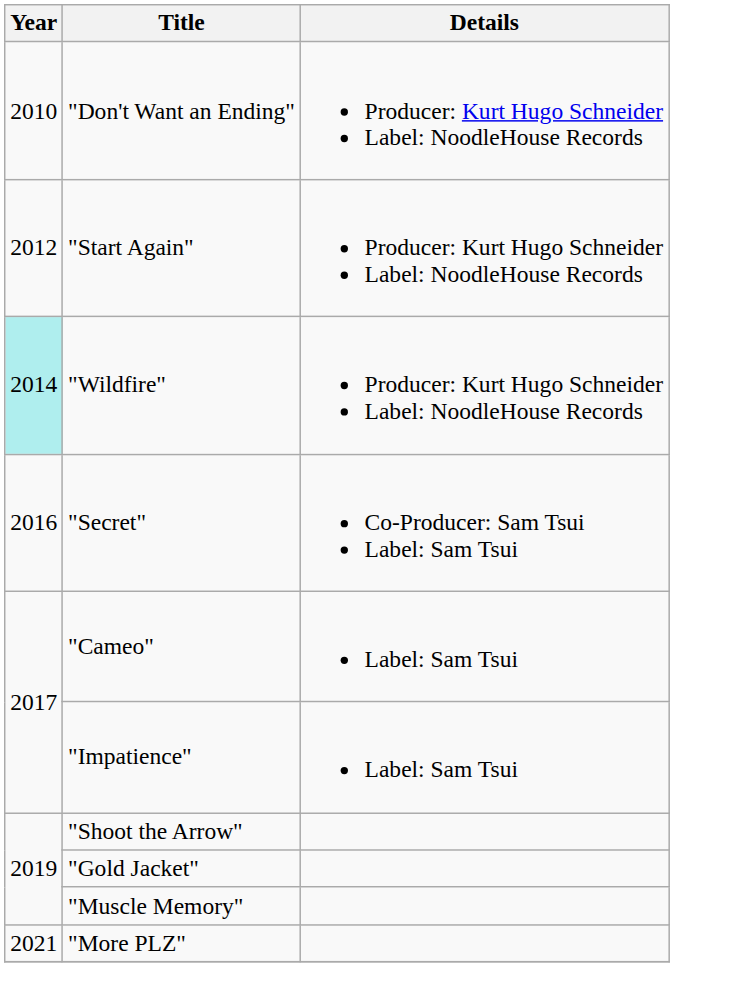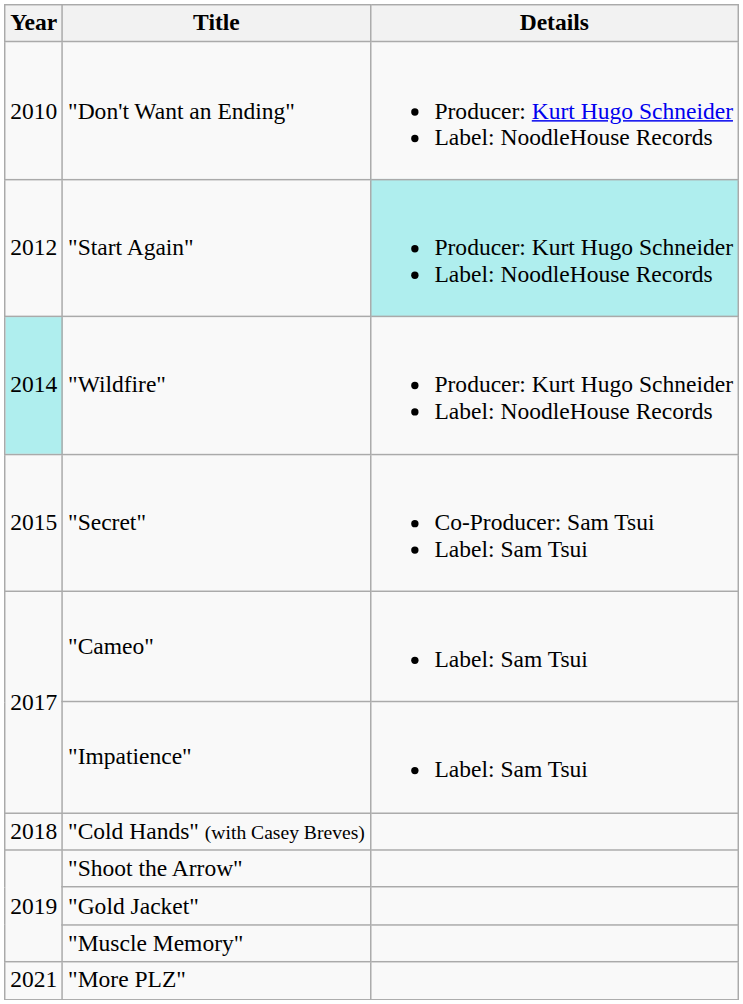"Start Again" | Details: no background -> paleturquoise background
"Secret" | Year: 2016 -> 2015
+ row: 2018 | "Cold Hands" (with Casey Breves)
